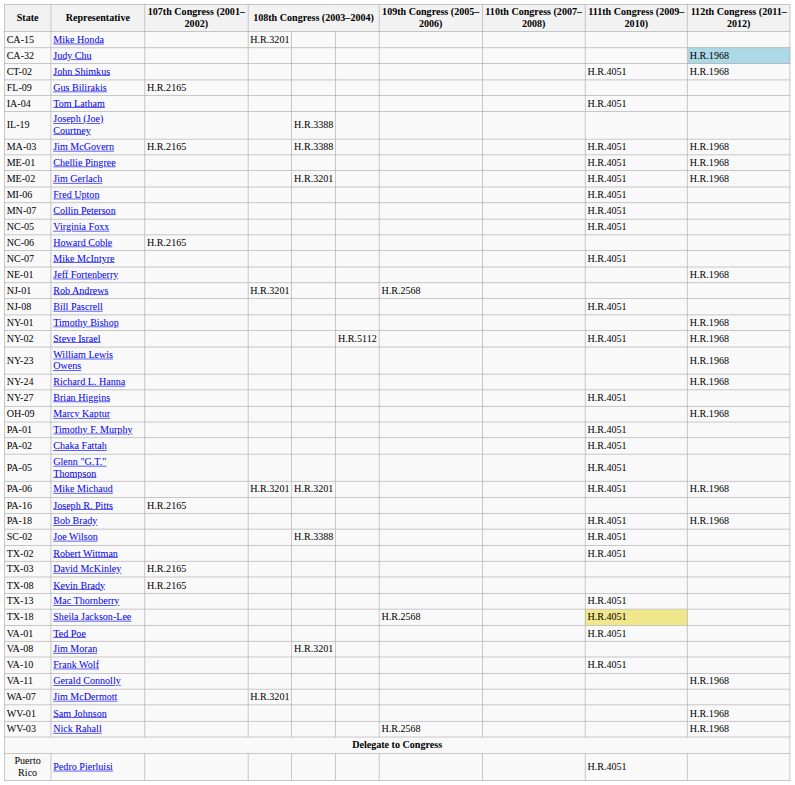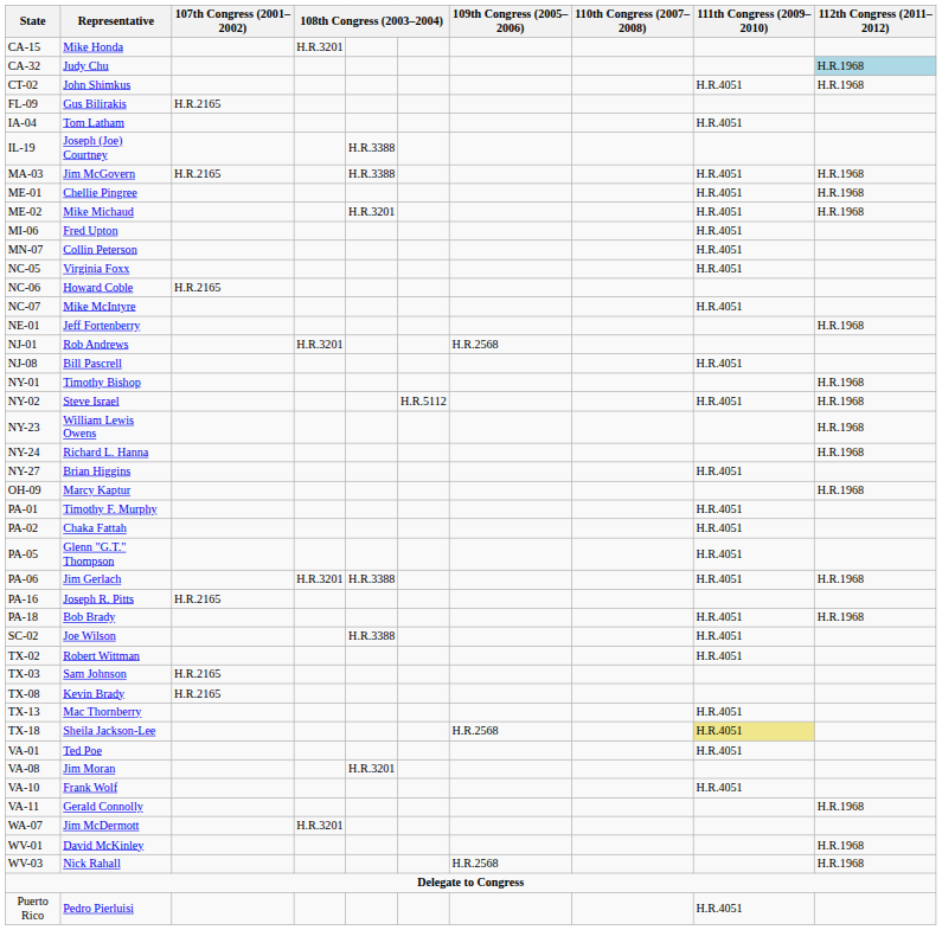ME-02 | Representative: Jim Gerlach -> Mike Michaud
PA-06 | Representative: Mike Michaud -> Jim Gerlach
PA-06 | column 5: H.R.3201 -> H.R.3388
TX-03 | Representative: David McKinley -> Sam Johnson
WV-01 | Representative: Sam Johnson -> David McKinley
